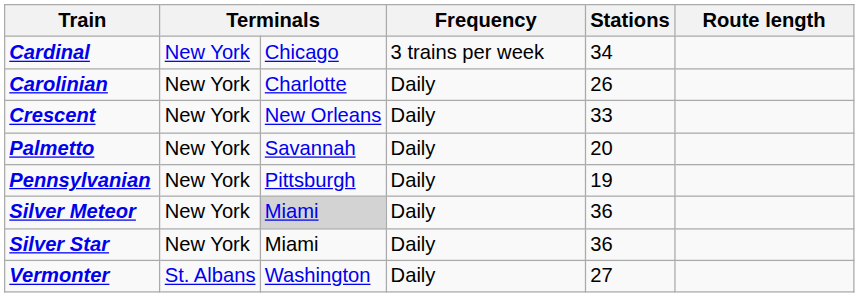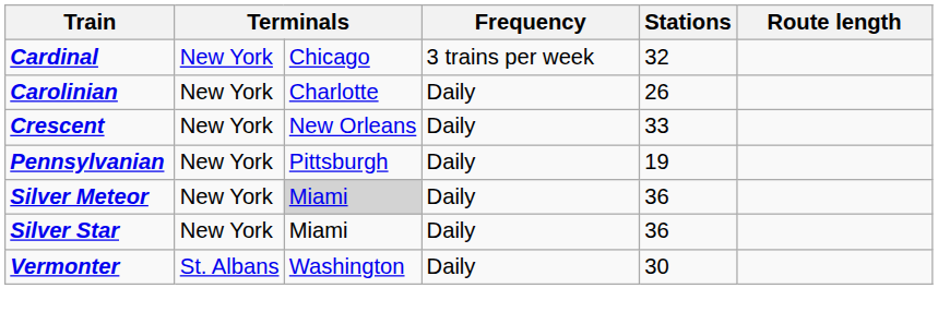Cardinal | Stations: 34 -> 32
- row: Palmetto | New York | Savannah | Daily | 20
Vermonter | Stations: 27 -> 30
